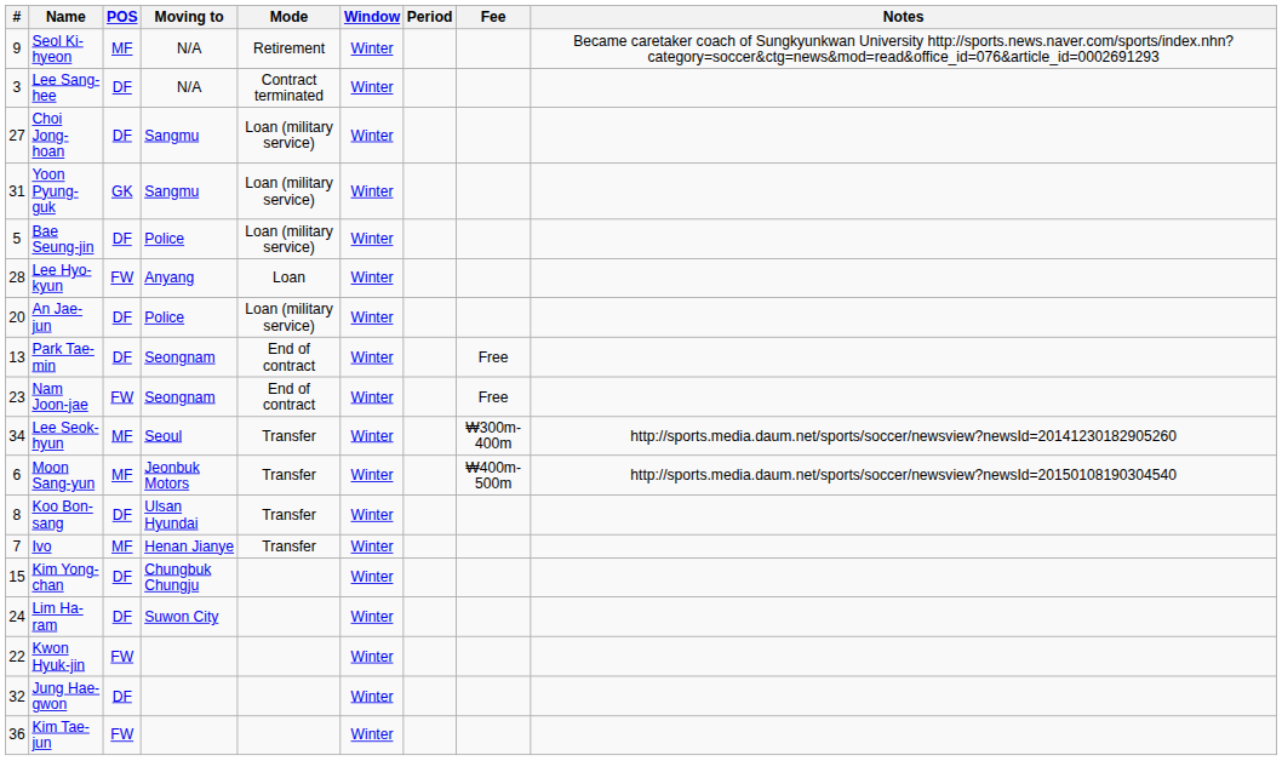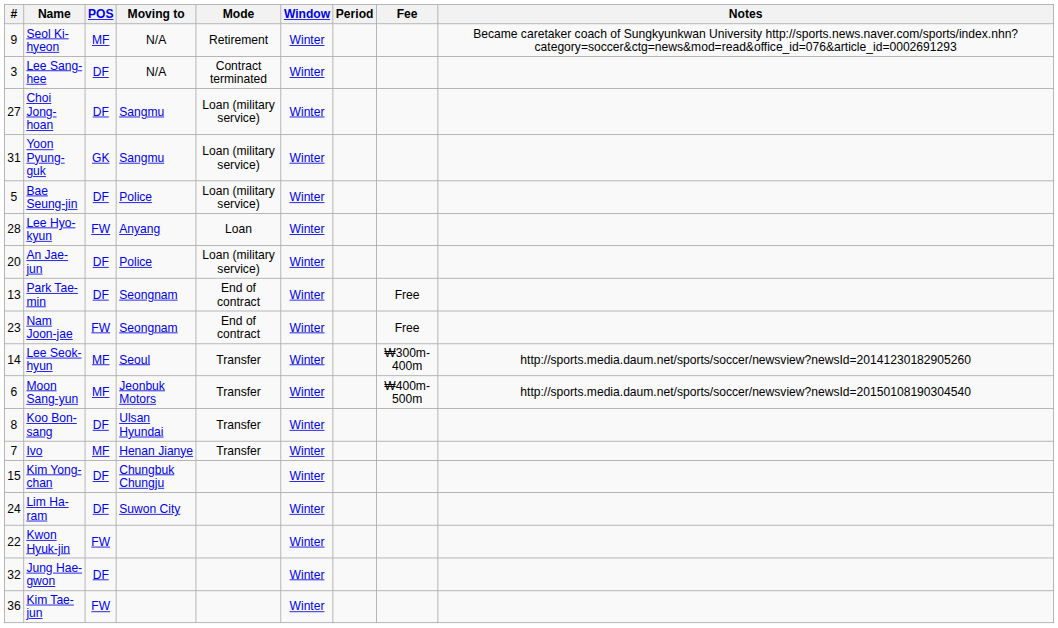Lee Seok-hyun | #: 34 -> 14
